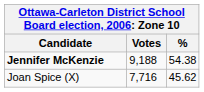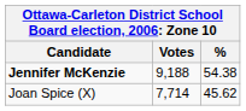Joan Spice (X) | Votes: 7,716 -> 7,714
